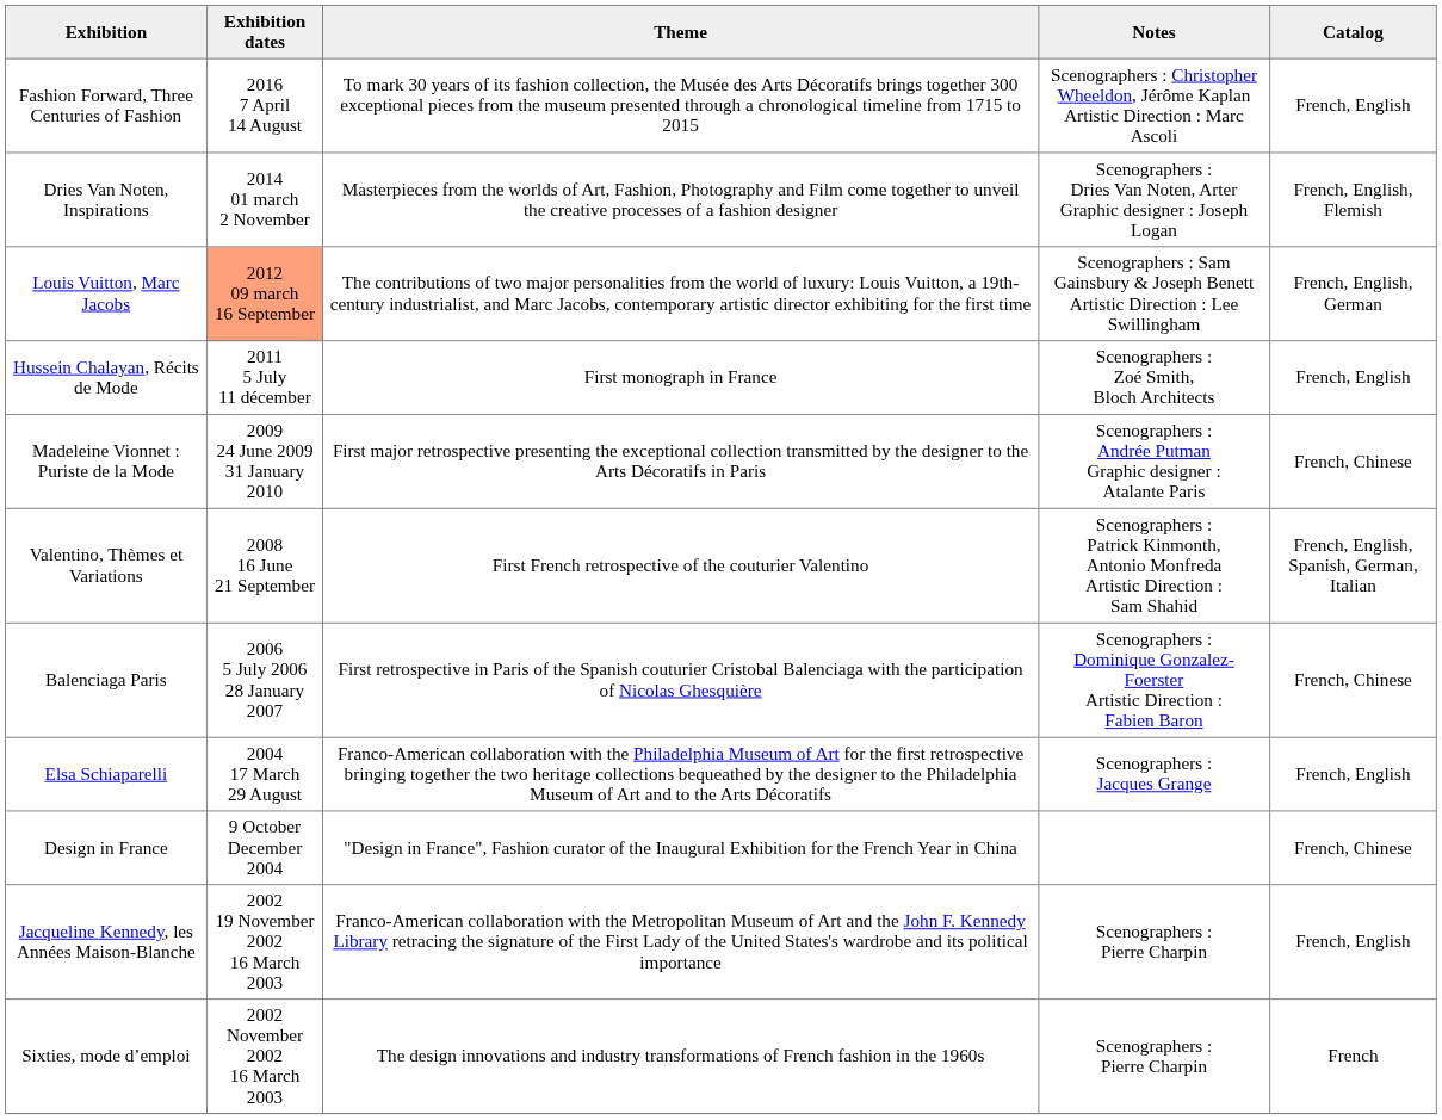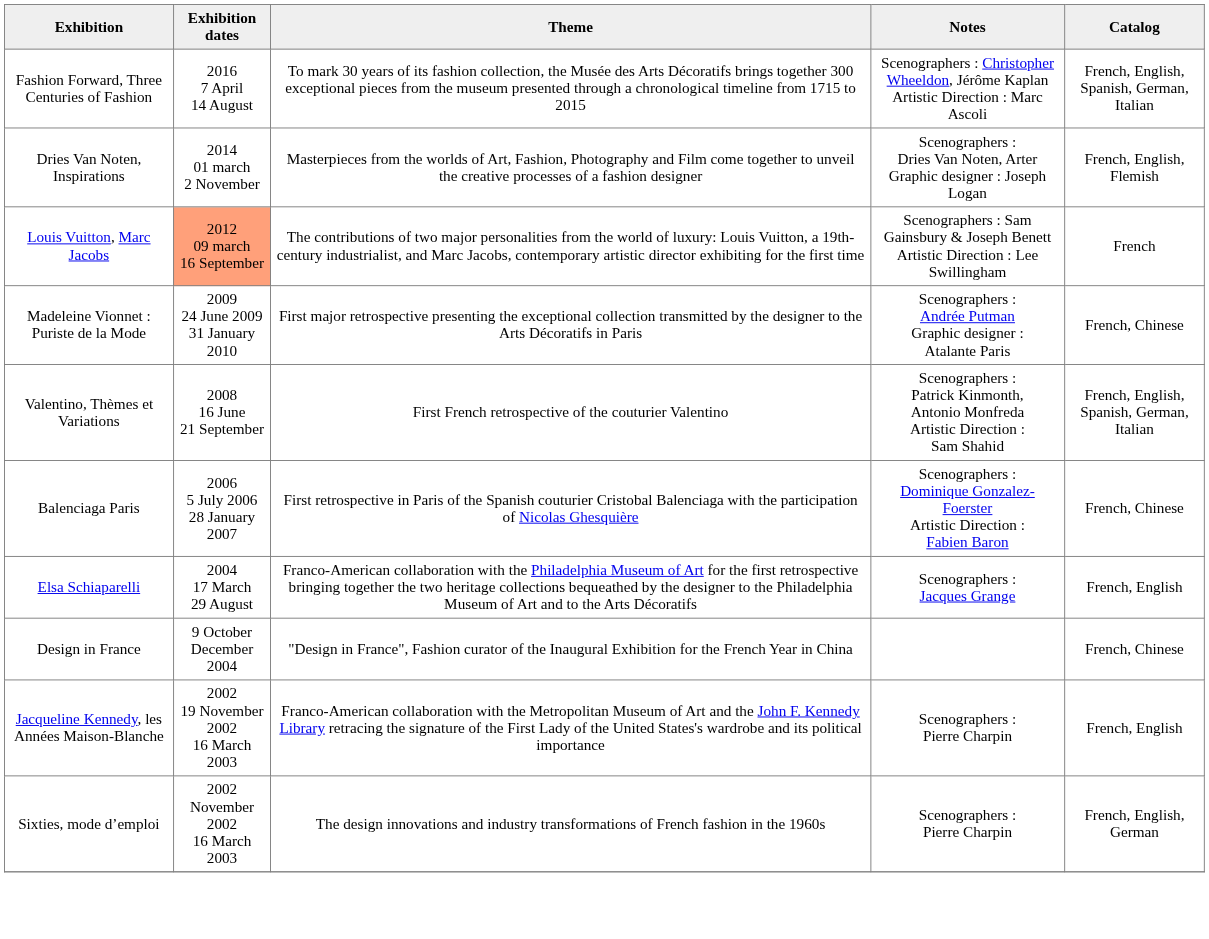Fashion Forward, Three Centuries of Fashion | Catalog: French, English -> French, English, Spanish, German, Italian
Louis Vuitton, Marc Jacobs | Catalog: French, English, German -> French
- row: Hussein Chalayan, Récits de Mode | 2011 5 July 11 décember | First monograph in France | Scenographers : Zoé Smith, Bloch Architects | French, English
Sixties, mode d’emploi | Catalog: French -> French, English, German
